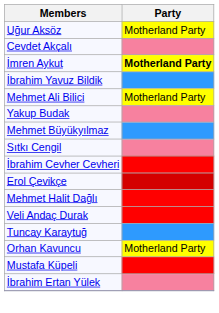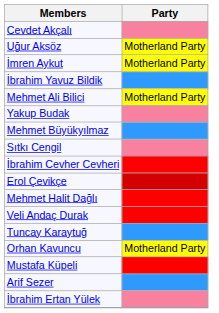rows swapped: Cevdet Akçalı <-> Uğur Aksöz
İmren Aykut | Party: bold -> normal
+ row: Arif Sezer
